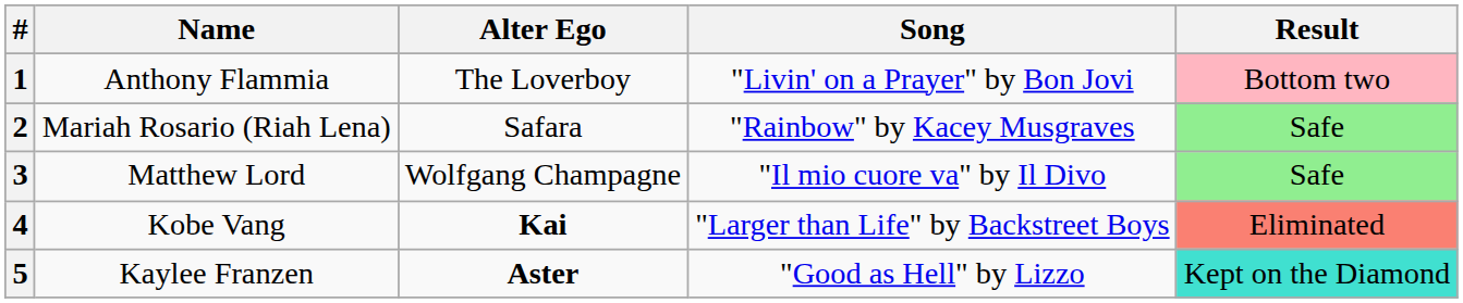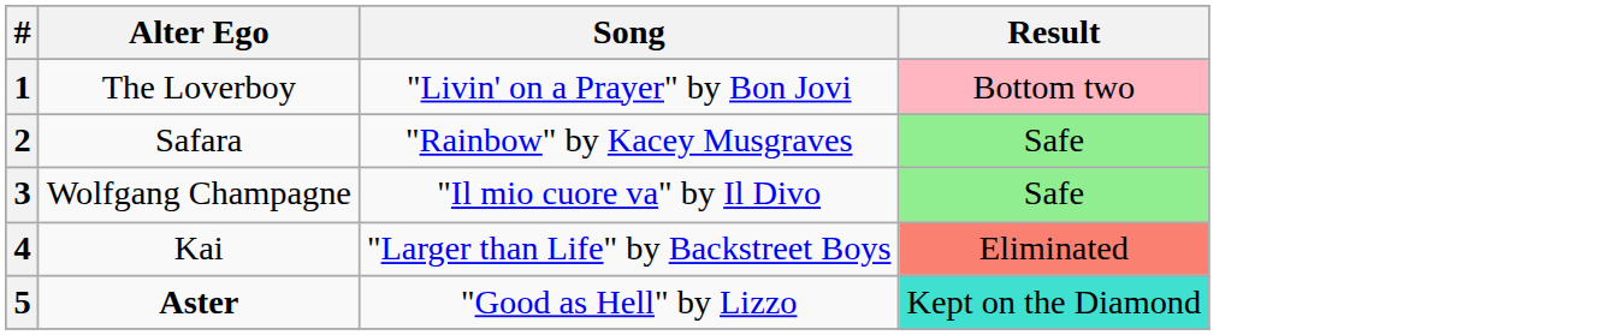- column: Name | Anthony Flammia | Mariah Rosario (Riah Lena) | Matthew Lord | Kobe Vang | Kaylee Franzen
4 | Alter Ego: bold -> normal
